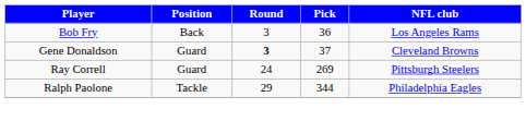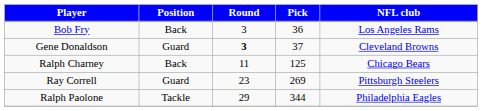+ row: Ralph Charney | Back | 11 | 125 | Chicago Bears
Ray Correll | Round: 24 -> 23
